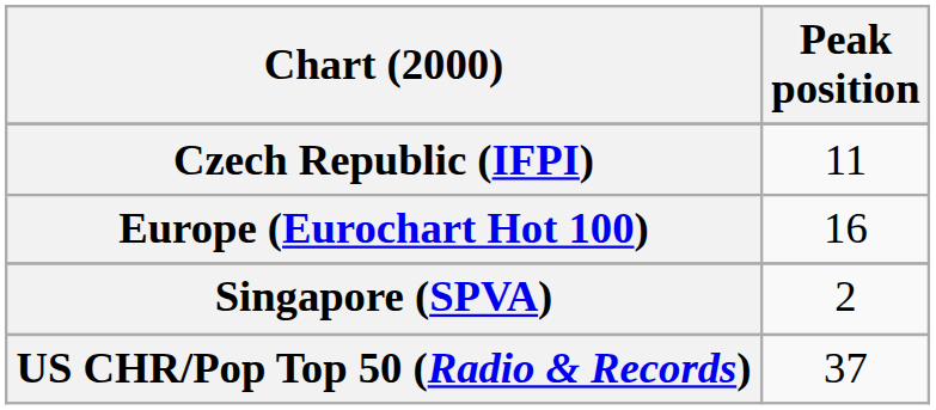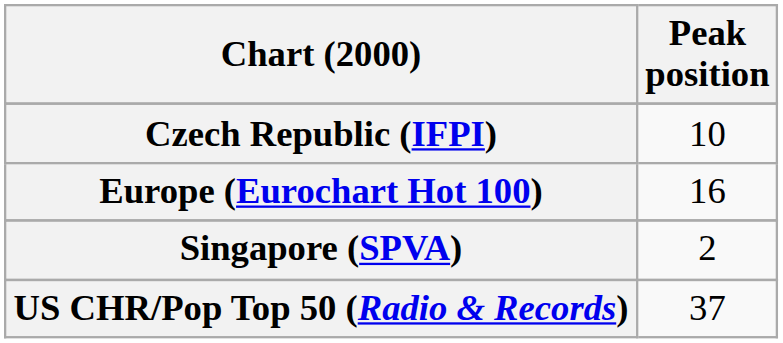Czech Republic (IFPI) | Peak position: 11 -> 10
